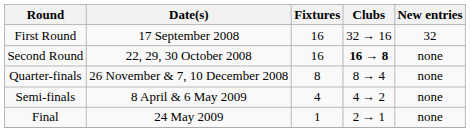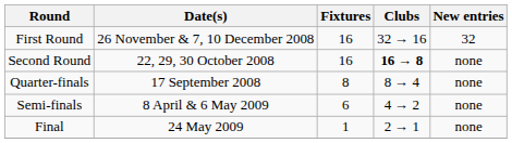First Round | Date(s): 17 September 2008 -> 26 November & 7, 10 December 2008
Quarter-finals | Date(s): 26 November & 7, 10 December 2008 -> 17 September 2008
Semi-finals | Fixtures: 4 -> 6
